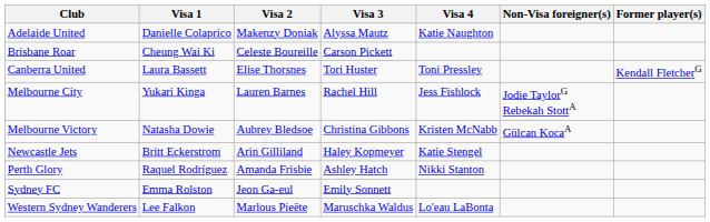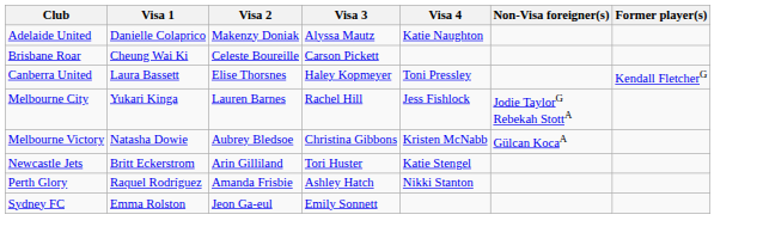Canberra United | Visa 3: Tori Huster -> Haley Kopmeyer
Newcastle Jets | Visa 3: Haley Kopmeyer -> Tori Huster
- row: Western Sydney Wanderers | Lee Falkon | Marlous Pieëte | Maruschka Waldus | Lo'eau LaBonta
